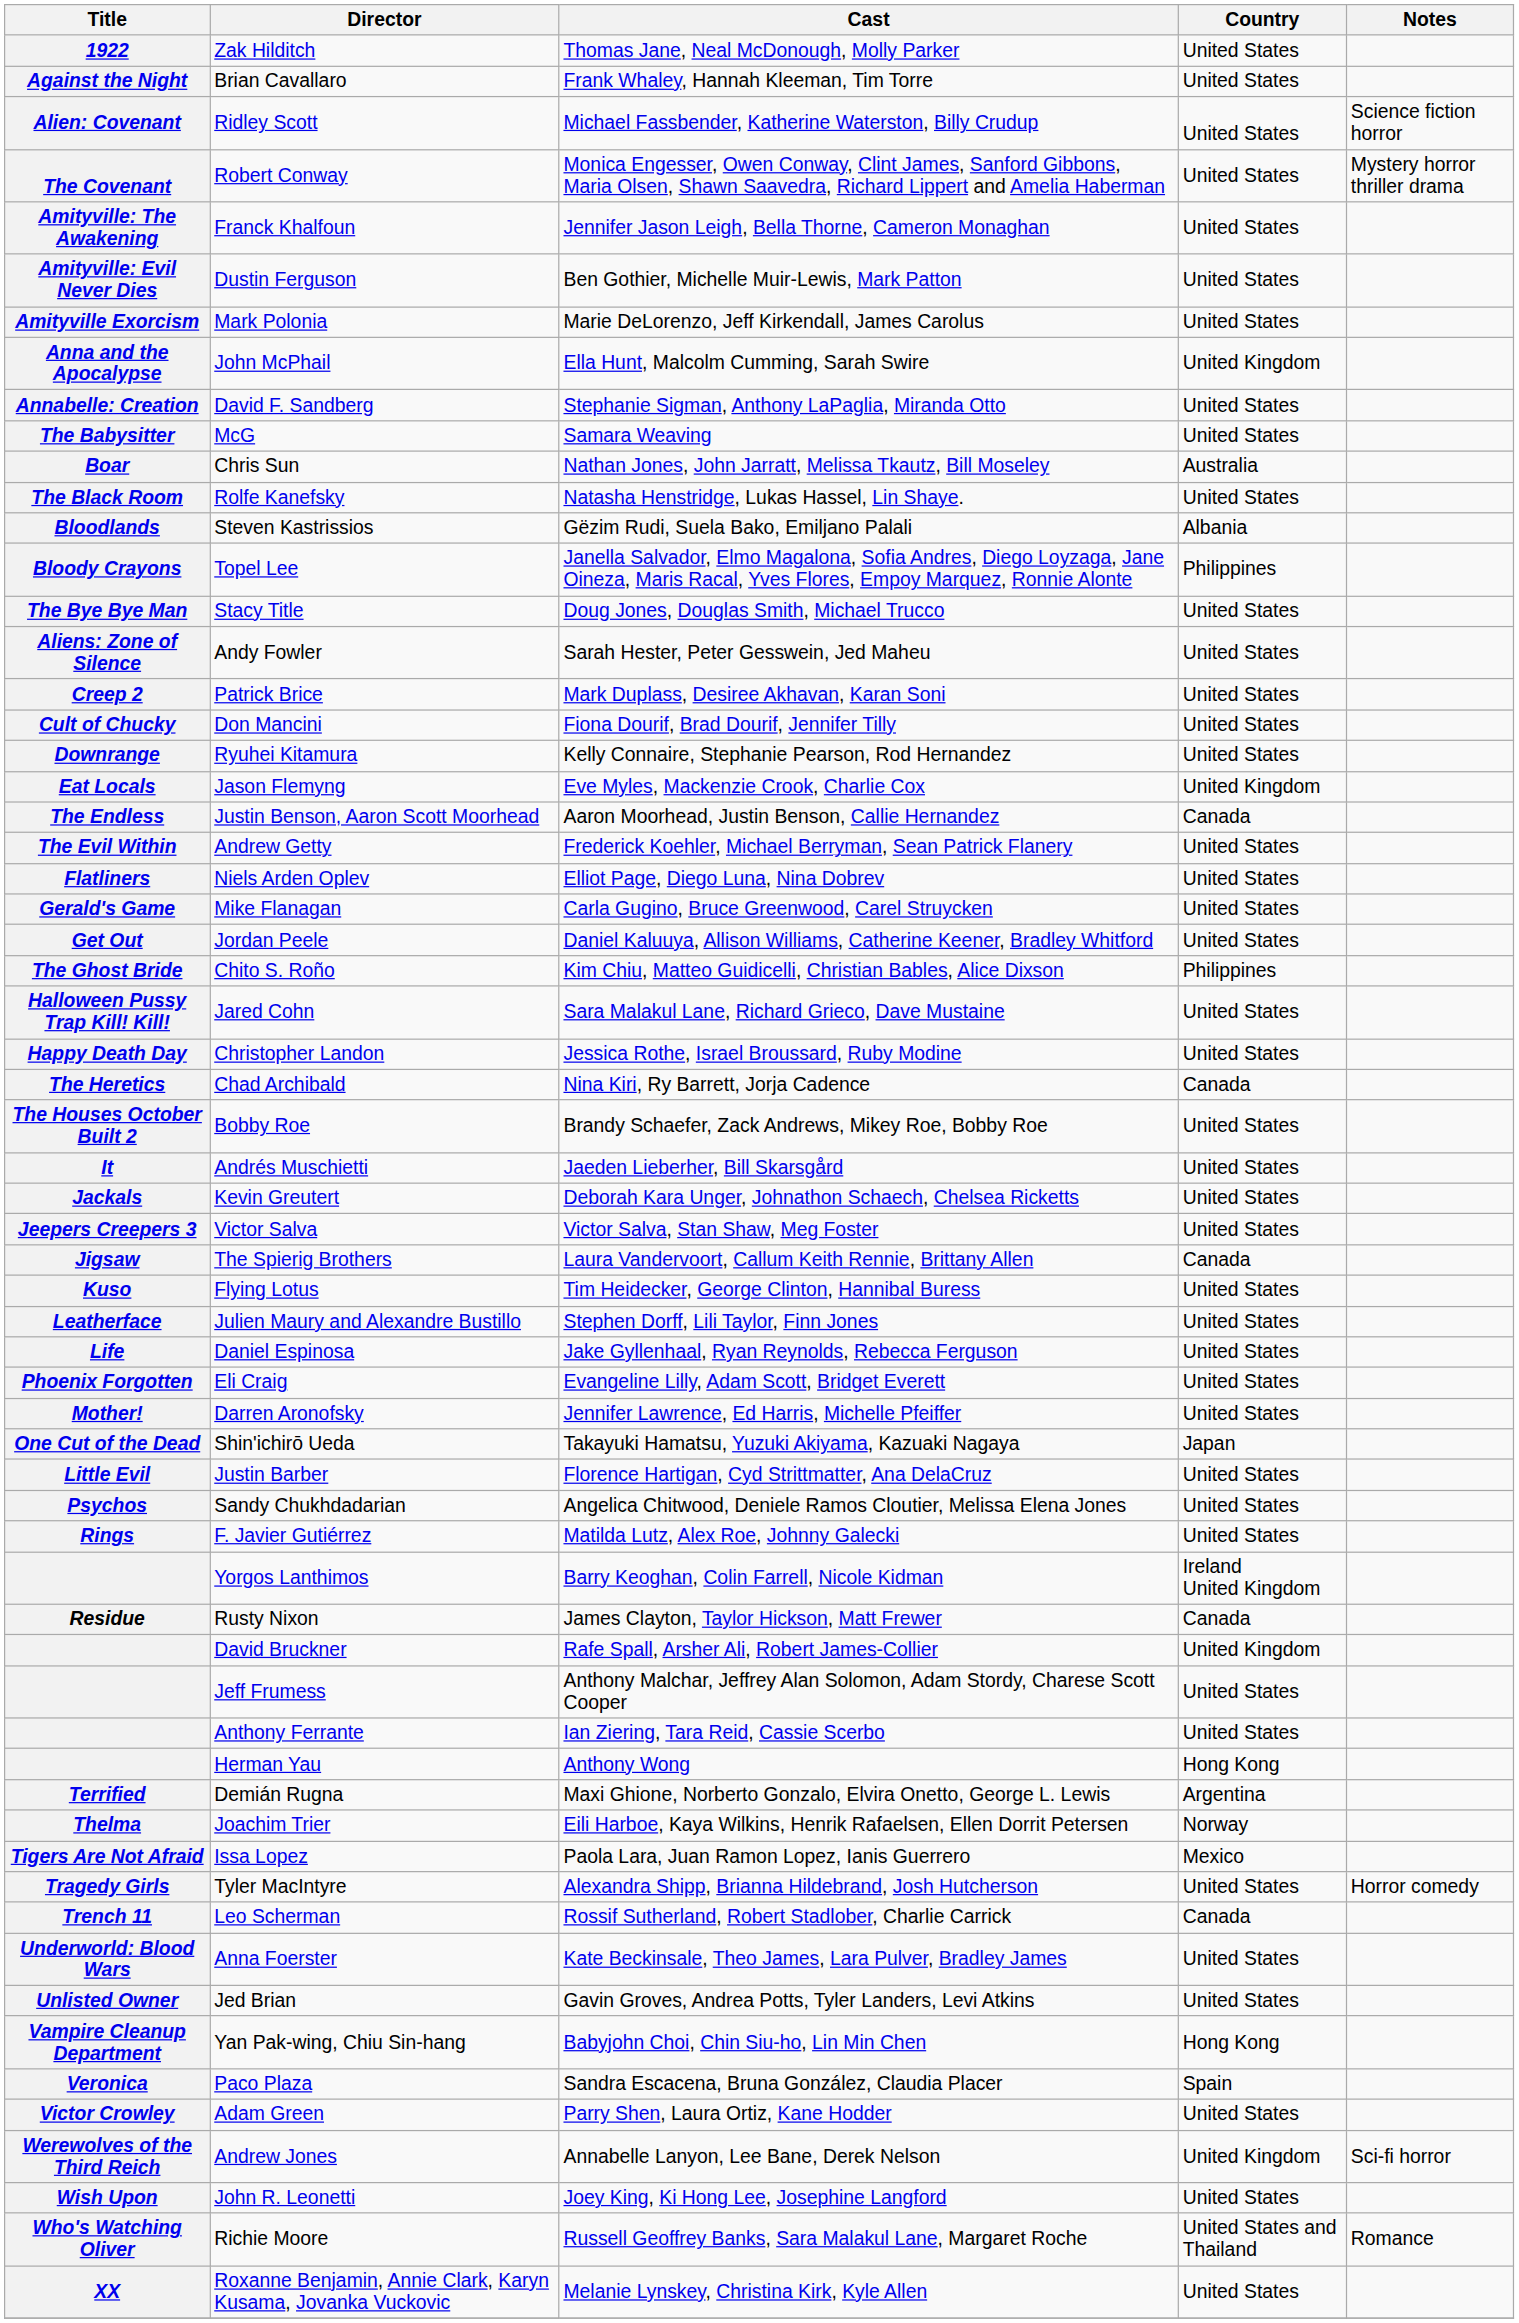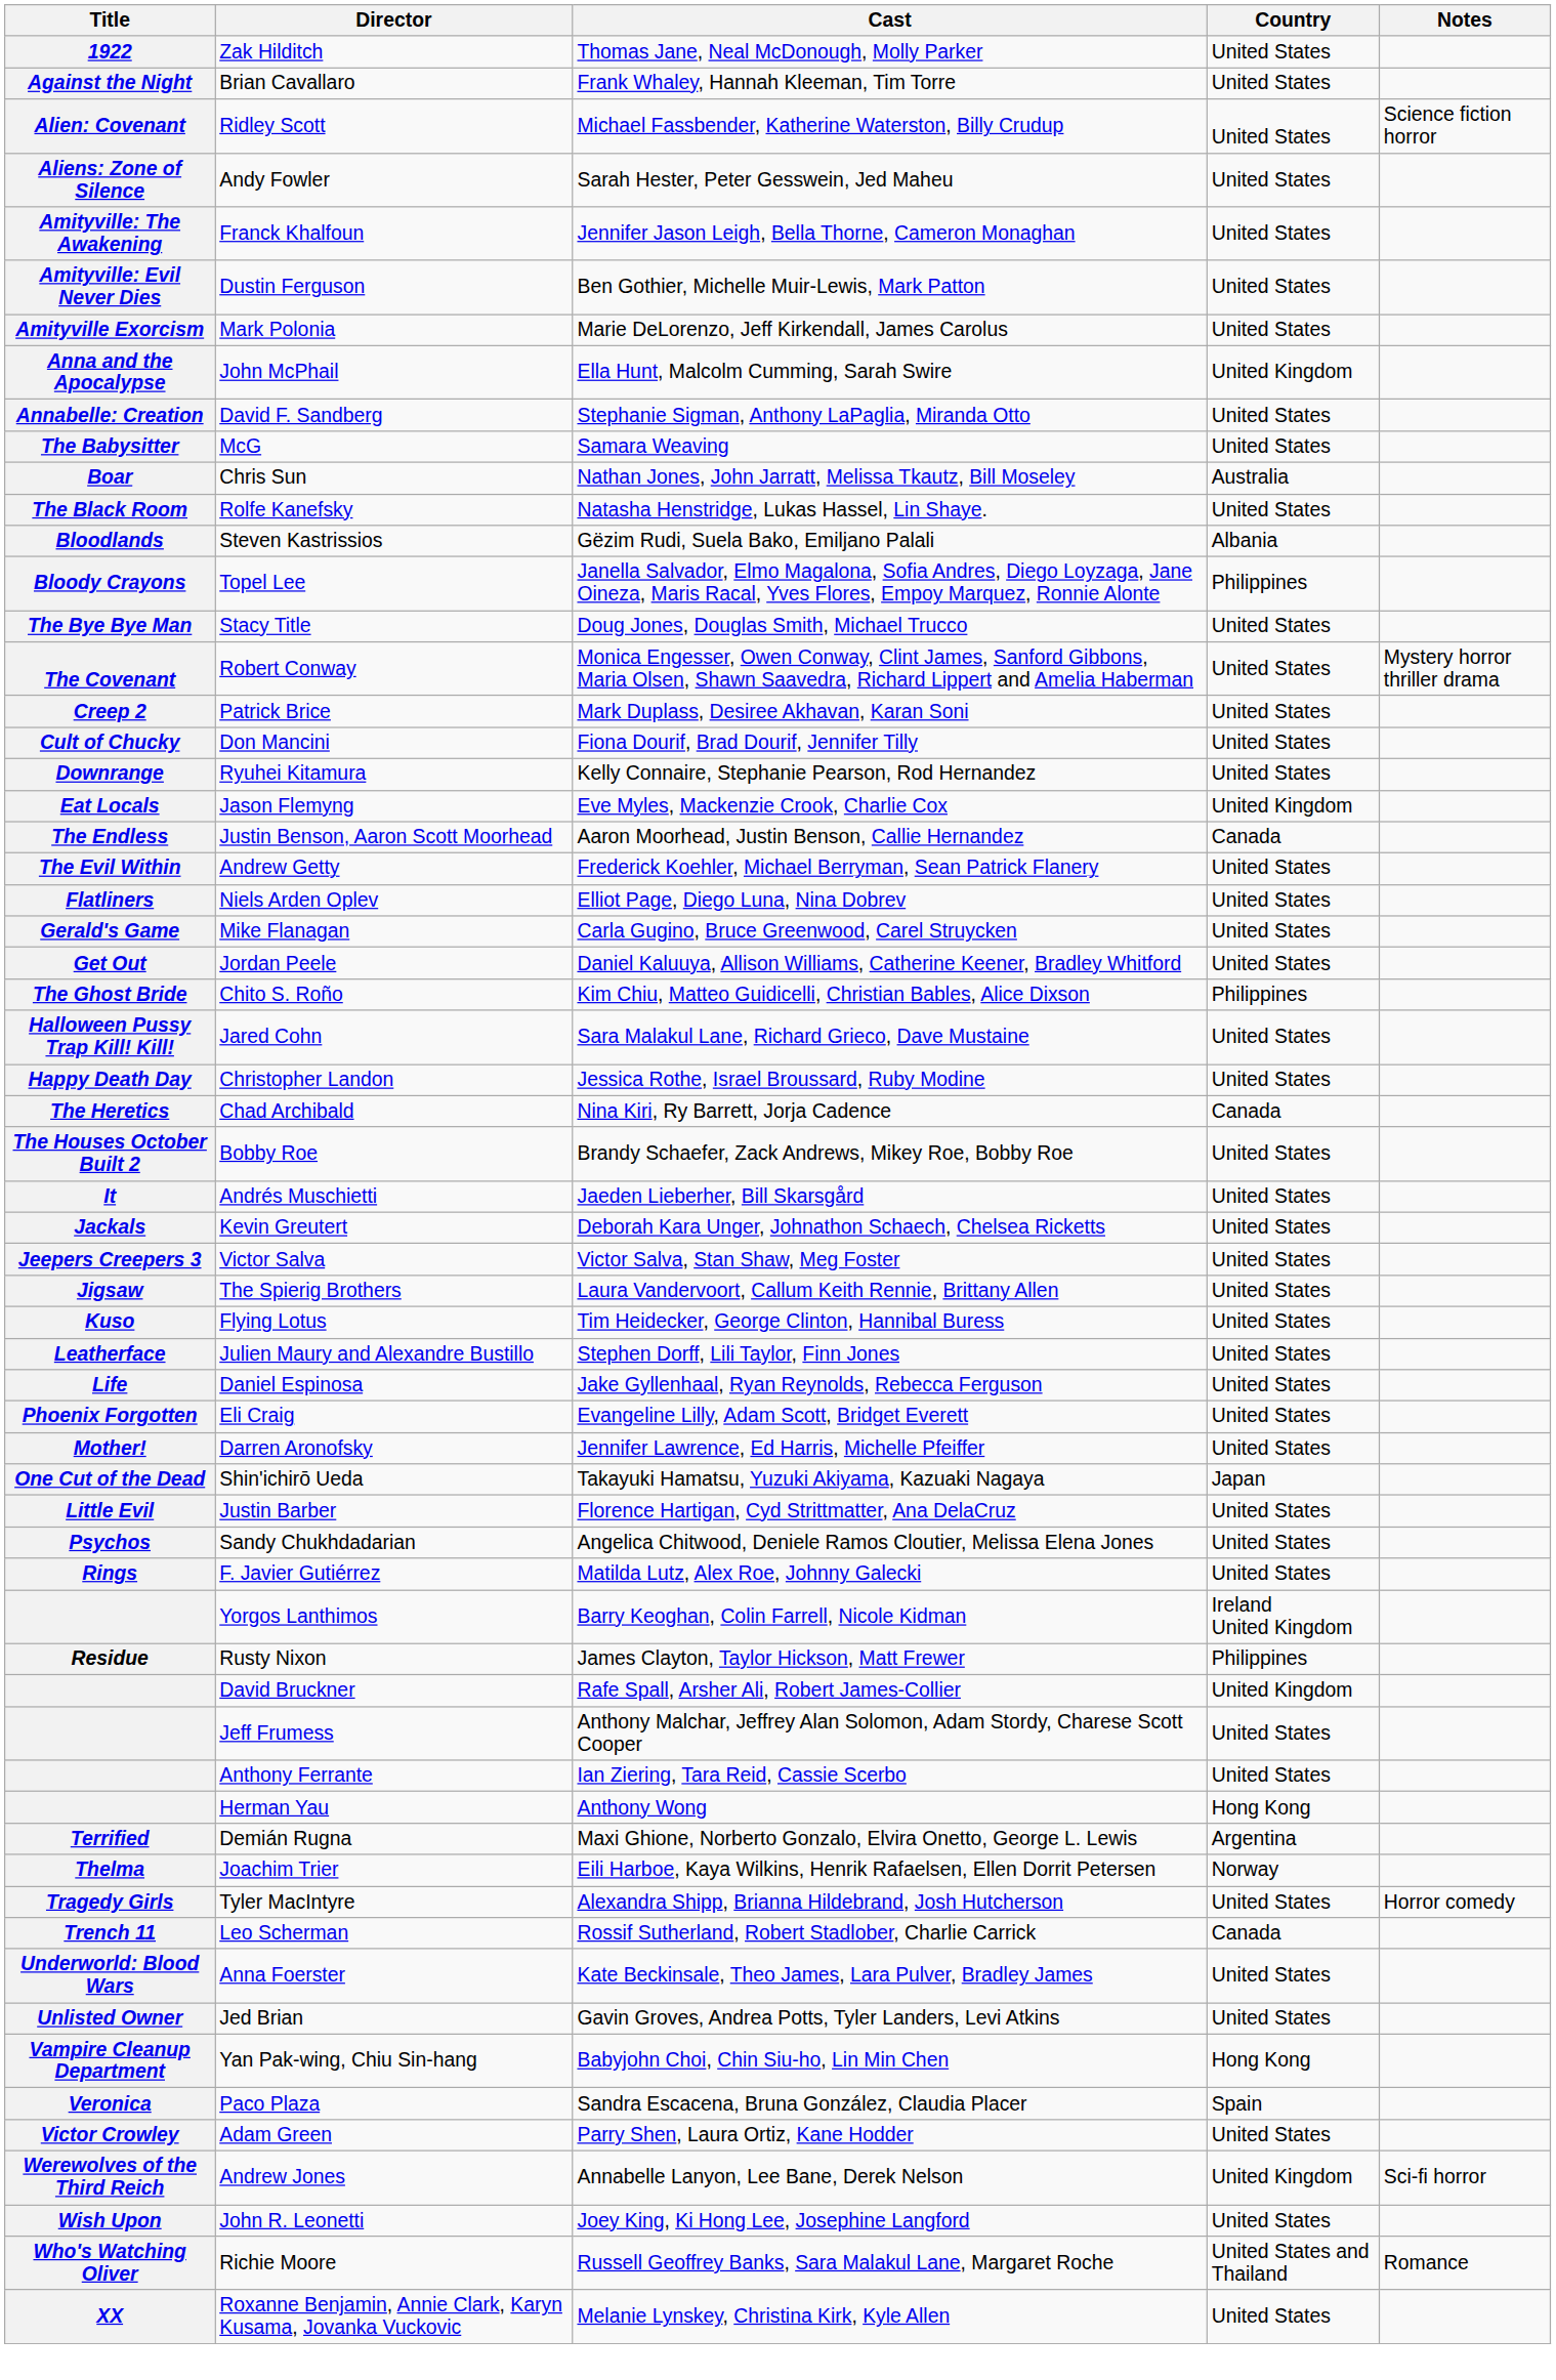rows swapped: Andy Fowler <-> Robert Conway
The Spierig Brothers | Country: Canada -> United States
Rusty Nixon | Country: Canada -> Philippines
- row: Tigers Are Not Afraid | Issa Lopez | Paola Lara, Juan Ramon Lopez, Ianis Guerrero | Mexico
